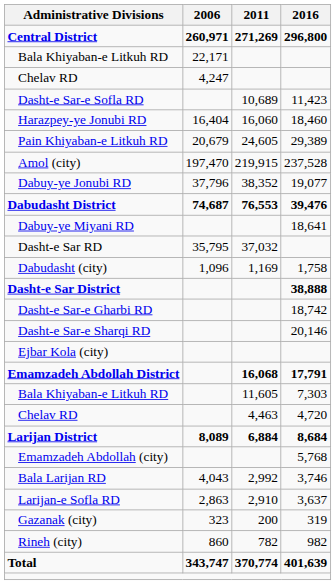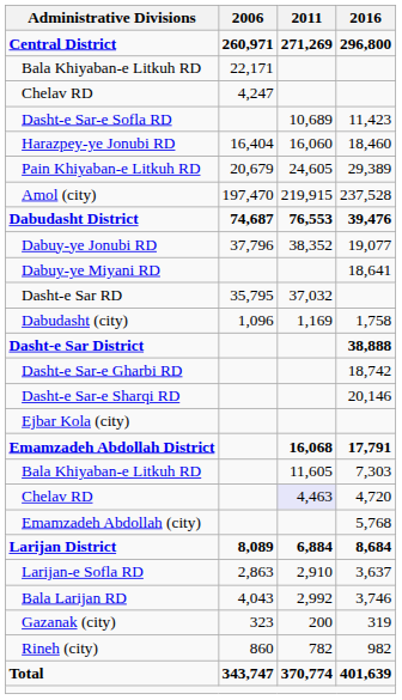rows swapped: Dabudasht District <-> Dabuy-ye Jonubi RD
Chelav RD / 4,720 | 2011: no background -> lavender background
rows swapped: Emamzadeh Abdollah (city) <-> Larijan District
rows swapped: Bala Larijan RD <-> Larijan-e Sofla RD
